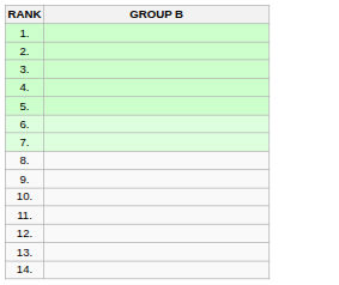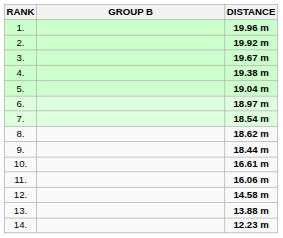+ column: DISTANCE | 19.96 m | 19.92 m | 19.67 m | 19.38 m | 19.04 m | 18.97 m | 18.54 m | 18.62 m | 18.44 m | 16.61 m | 16.06 m | 14.58 m | 13.88 m | 12.23 m
